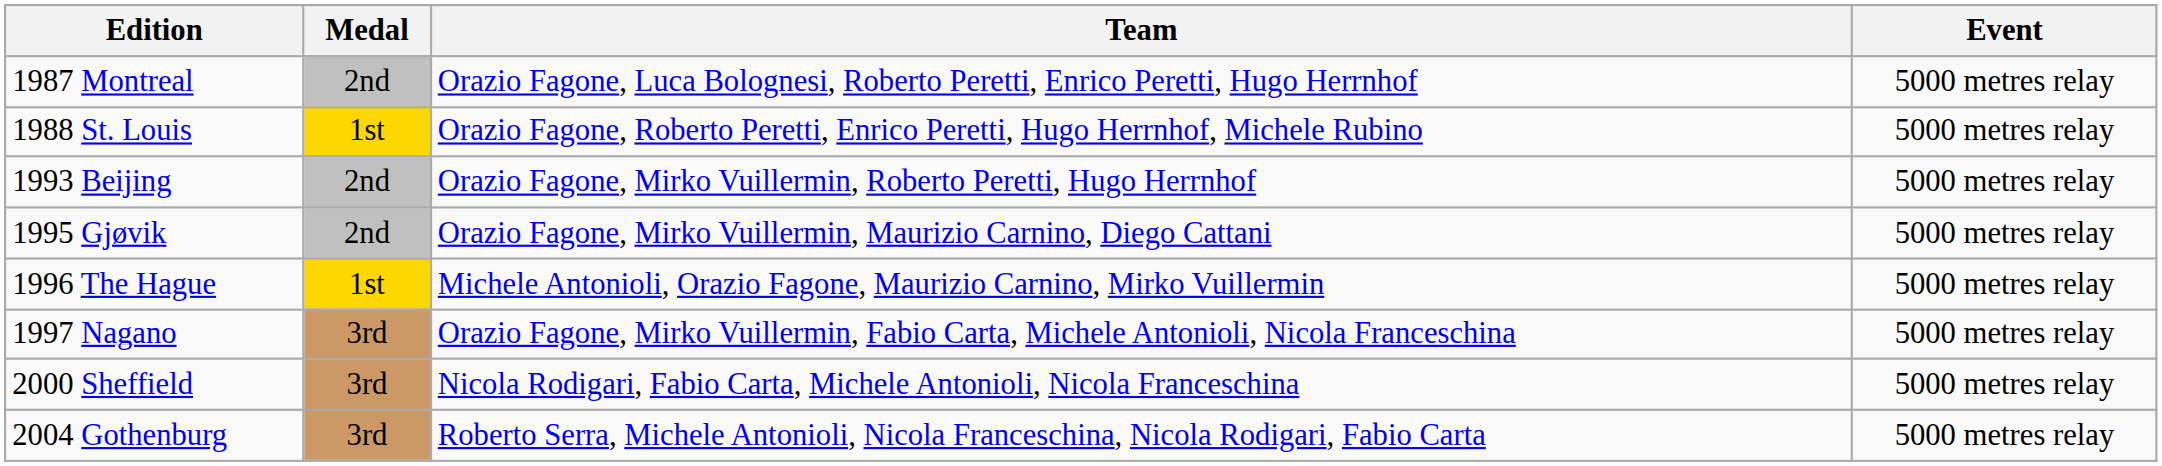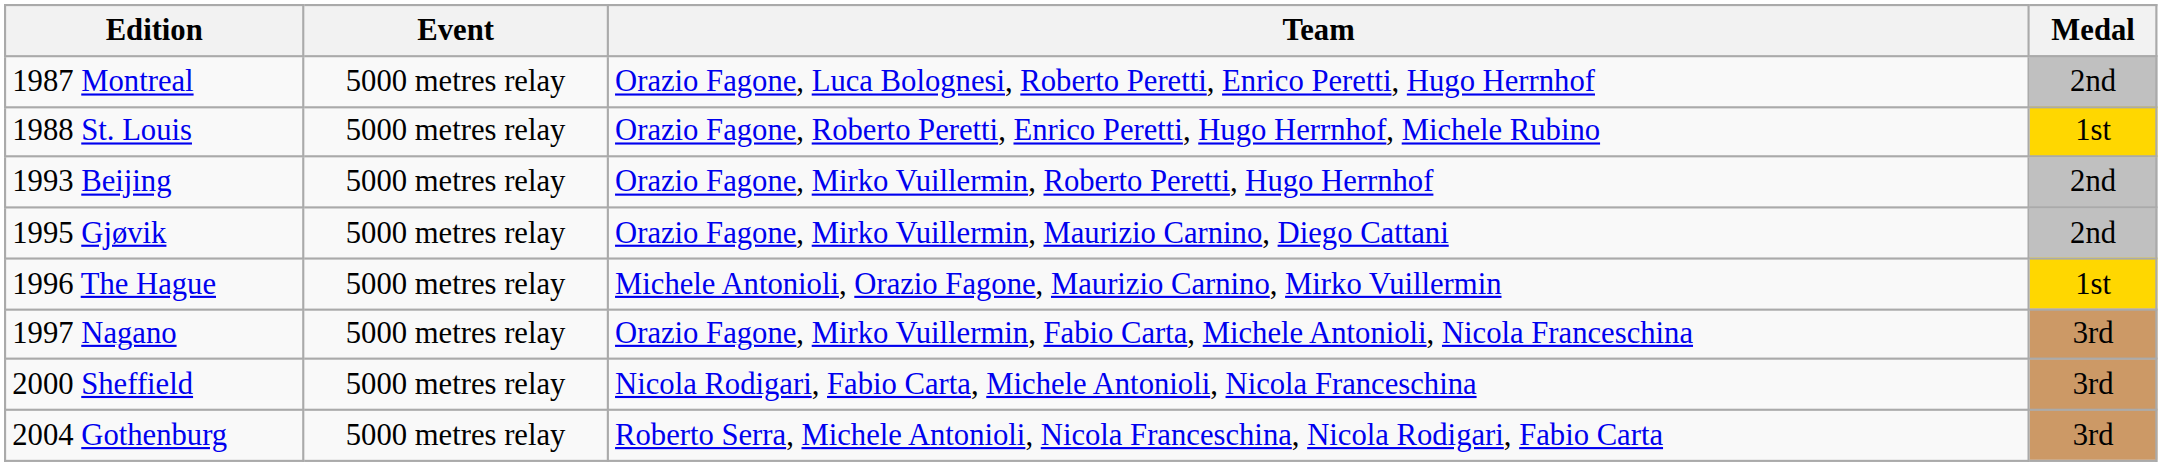columns swapped: Event <-> Medal
